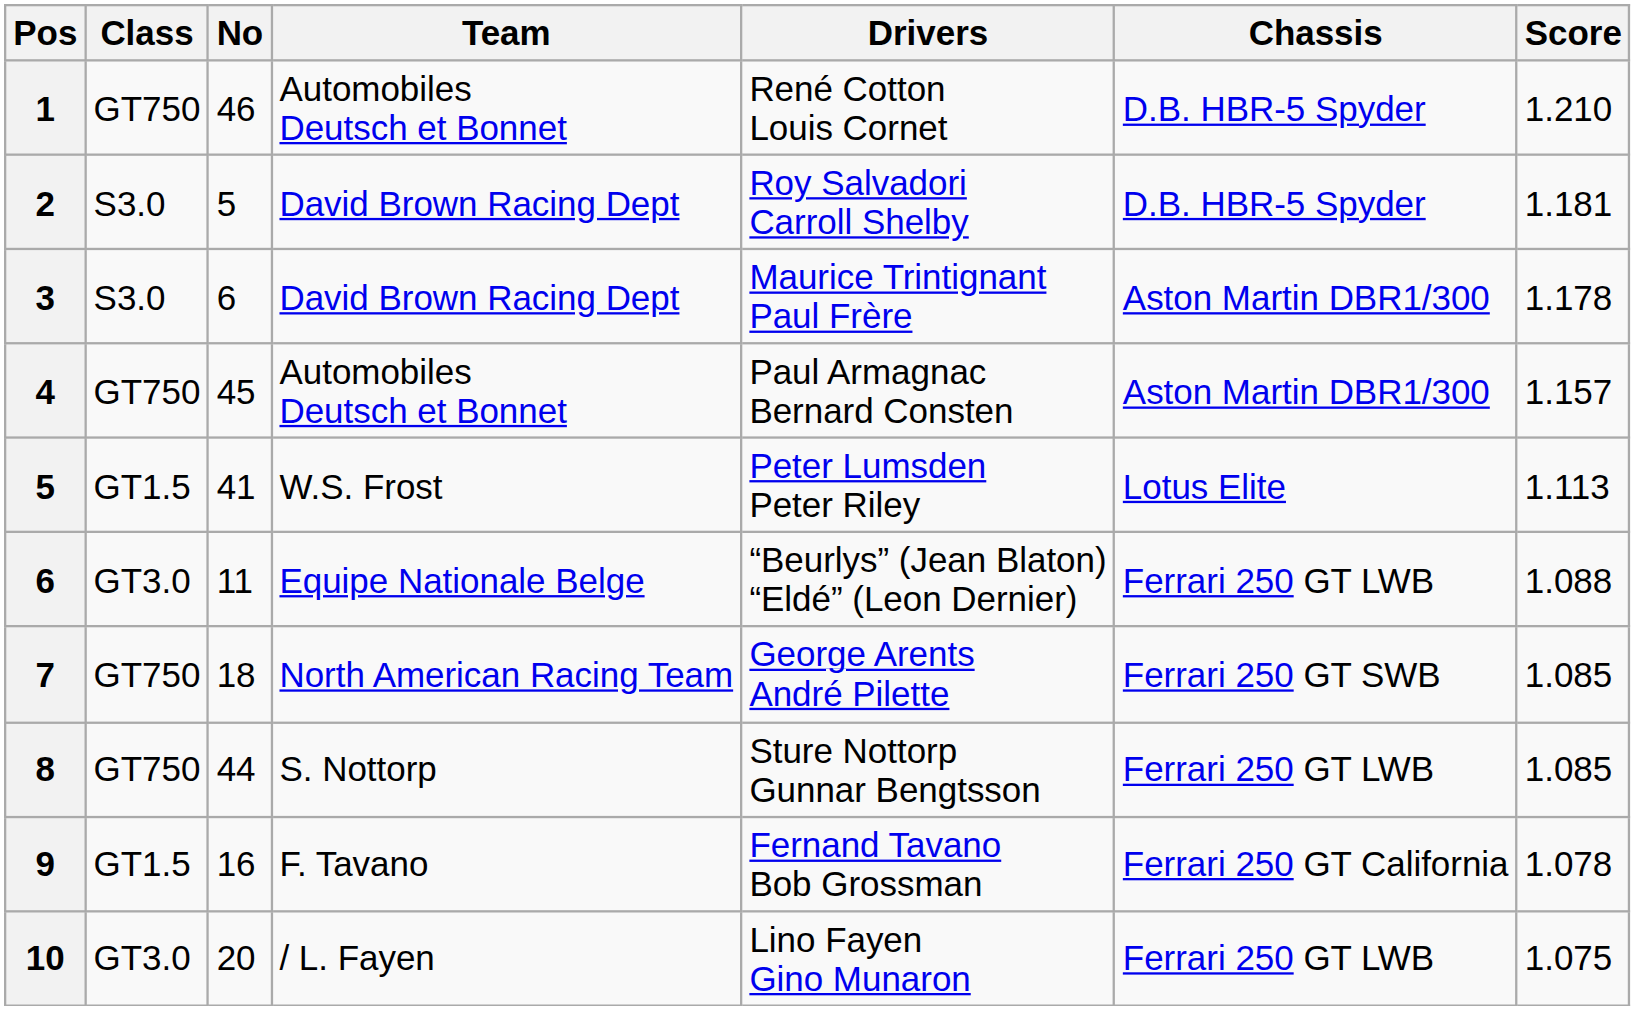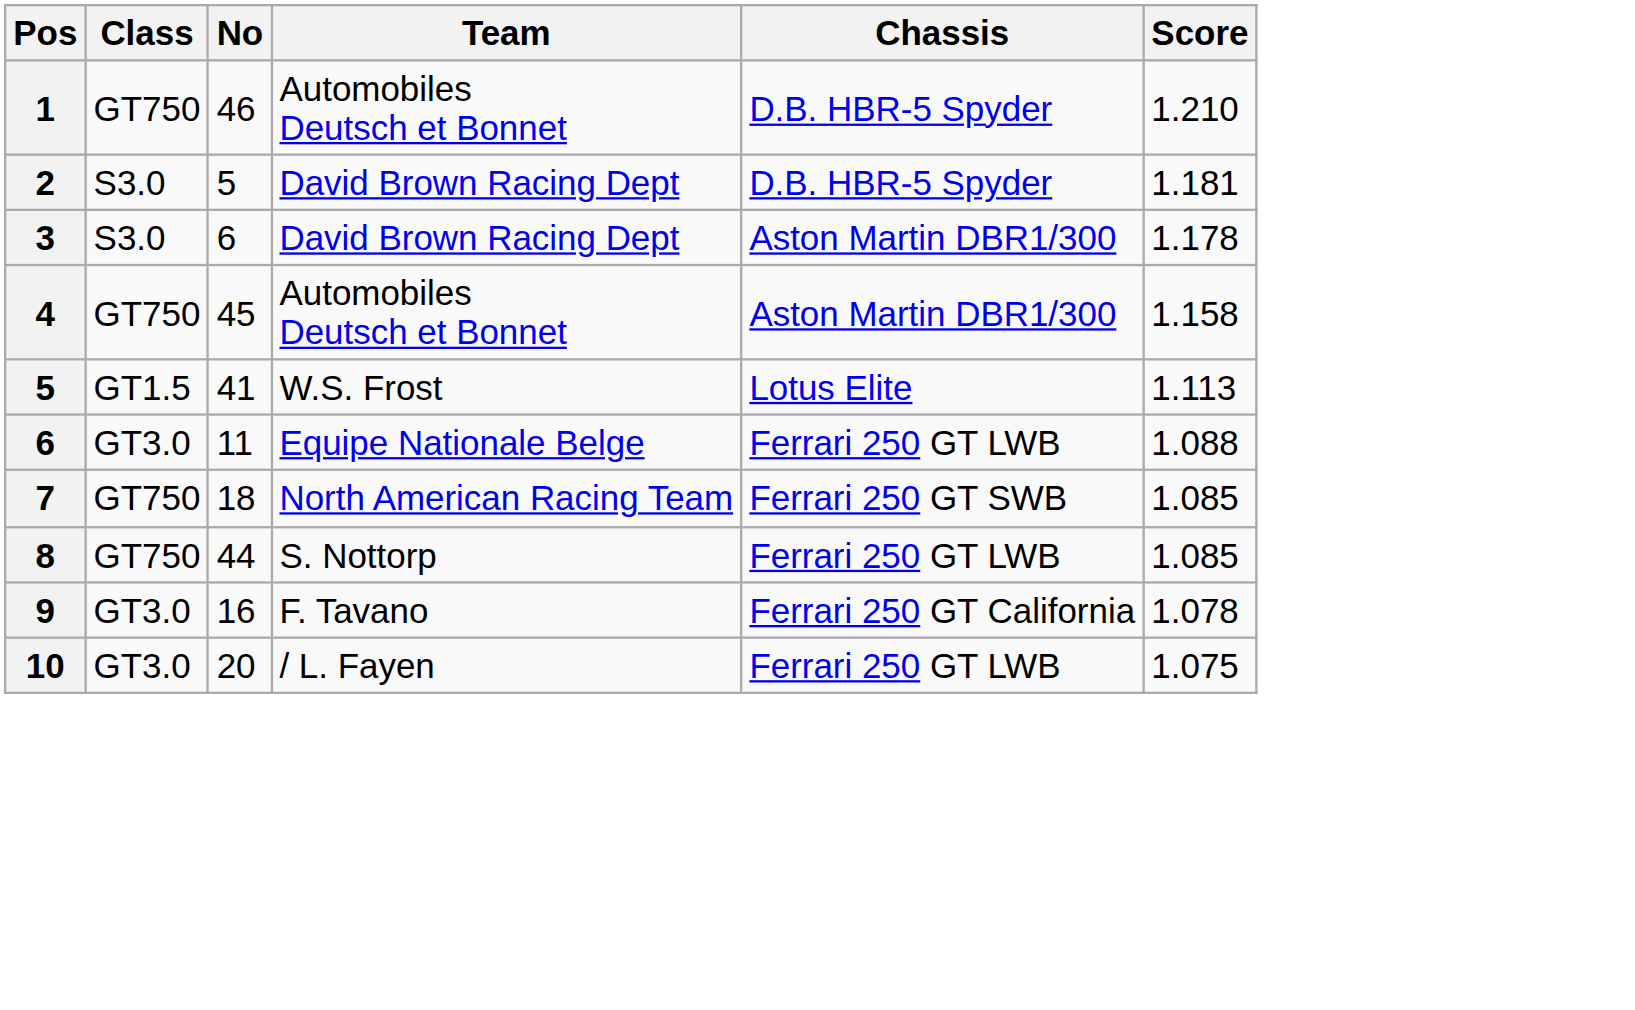- column: Drivers | René Cotton Louis Cornet | Roy Salvadori Carroll Shelby | Maurice Trintignant Paul Frère | Paul Armagnac Bernard Consten | Peter Lumsden Peter Riley | “Beurlys” (Jean Blaton) “Eldé” (Leon Dernier) | George Arents André Pilette | Sture Nottorp Gunnar Bengtsson | Fernand Tavano Bob Grossman | Lino Fayen Gino Munaron
4 | Score: 1.157 -> 1.158
9 | Class: GT1.5 -> GT3.0
